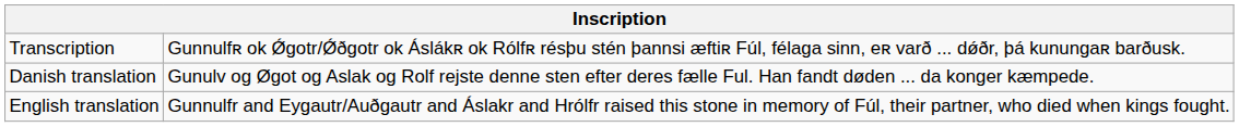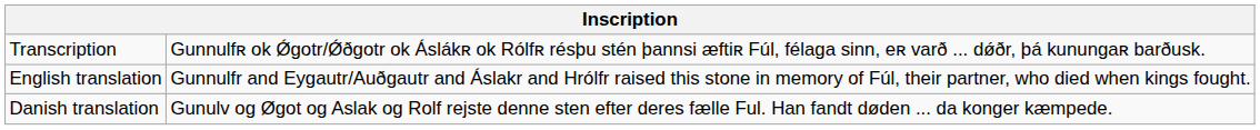rows swapped: Danish translation <-> English translation
